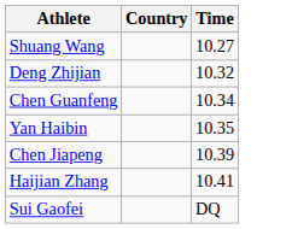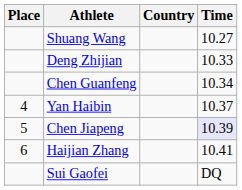+ column: Place | 4 | 5 | 6
Deng Zhijian | Time: 10.32 -> 10.33
Yan Haibin | Time: 10.35 -> 10.37
Chen Jiapeng | Time: no background -> lavender background
